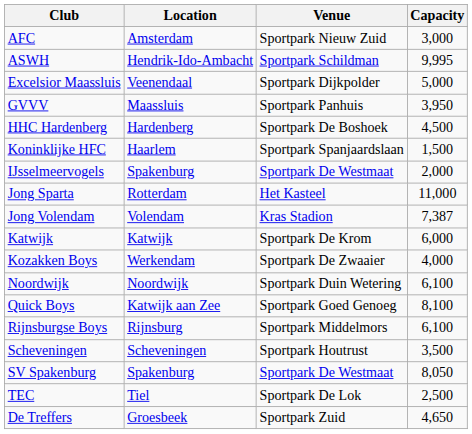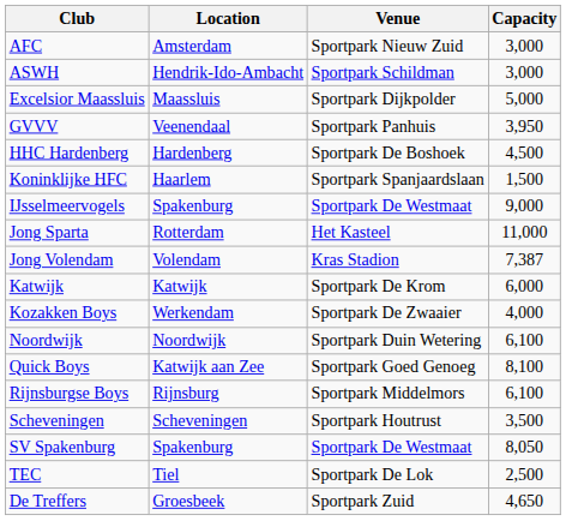ASWH | Capacity: 9,995 -> 3,000
Excelsior Maassluis | Location: Veenendaal -> Maassluis
GVVV | Location: Maassluis -> Veenendaal
IJsselmeervogels | Capacity: 2,000 -> 9,000
